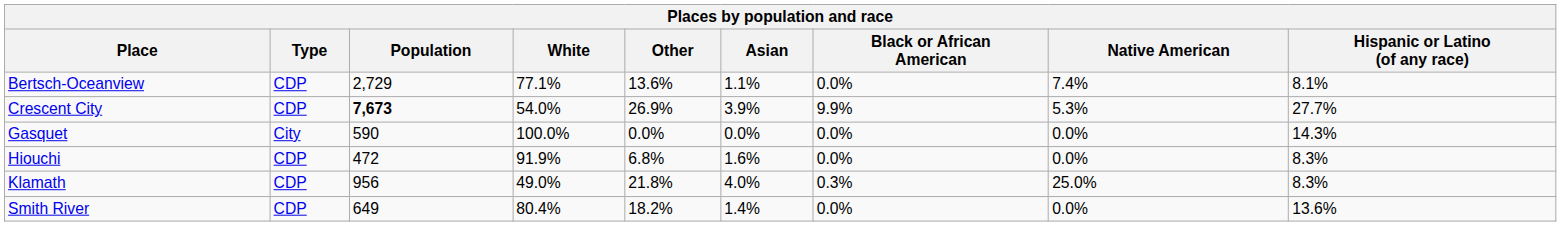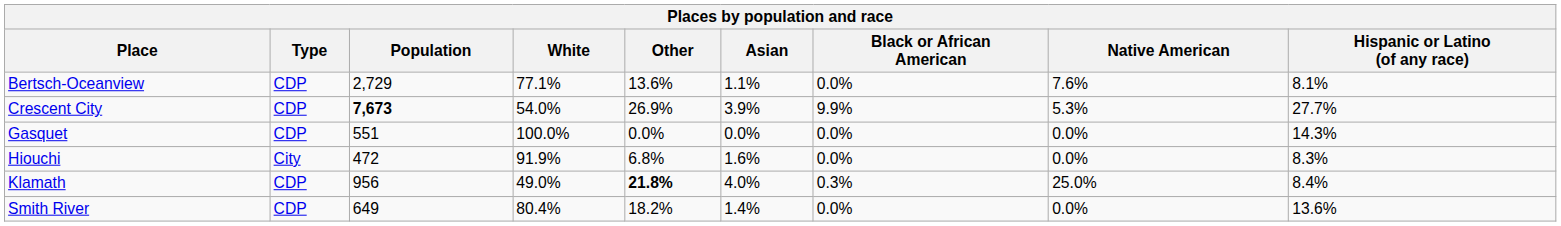Bertsch-Oceanview | Native American: 7.4% -> 7.6%
Gasquet | Type: City -> CDP
Gasquet | Population: 590 -> 551
Hiouchi | Type: CDP -> City
Klamath | Other: normal -> bold
Klamath | Hispanic or Latino (of any race): 8.3% -> 8.4%
